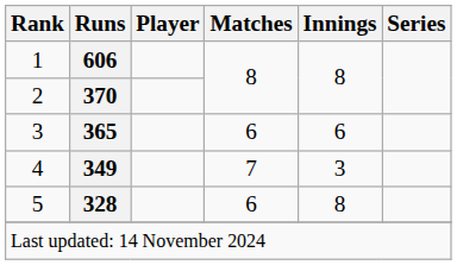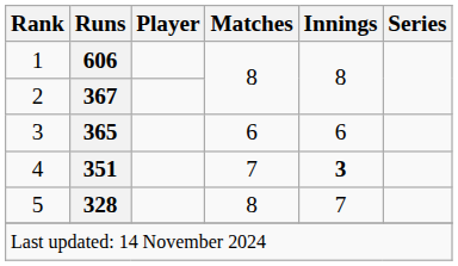2 | Runs: 370 -> 367
4 | Runs: 349 -> 351
4 | Innings: normal -> bold
5 | Matches: 6 -> 8
5 | Innings: 8 -> 7
